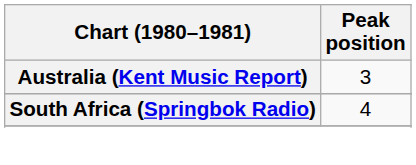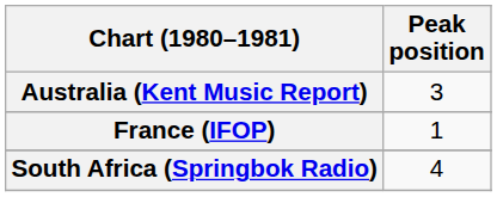+ row: France (IFOP) | 1
